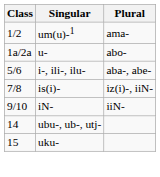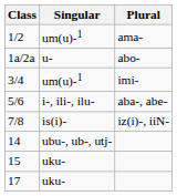+ row: 3/4 | um(u)-1 | imi-
- row: 9/10 | iN- | iiN-
+ row: 17 | uku-
